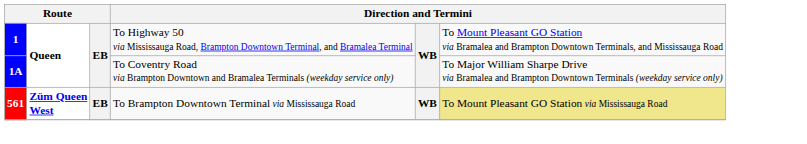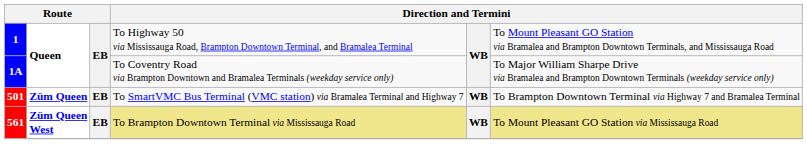+ row: 501 | Züm Queen | EB | To SmartVMC Bus Terminal (VMC station) via Bramalea Terminal and Highway 7 | WB | To Brampton Downtown Terminal via Highway 7 and Bramalea Terminal
561 | column 4: no background -> khaki background
